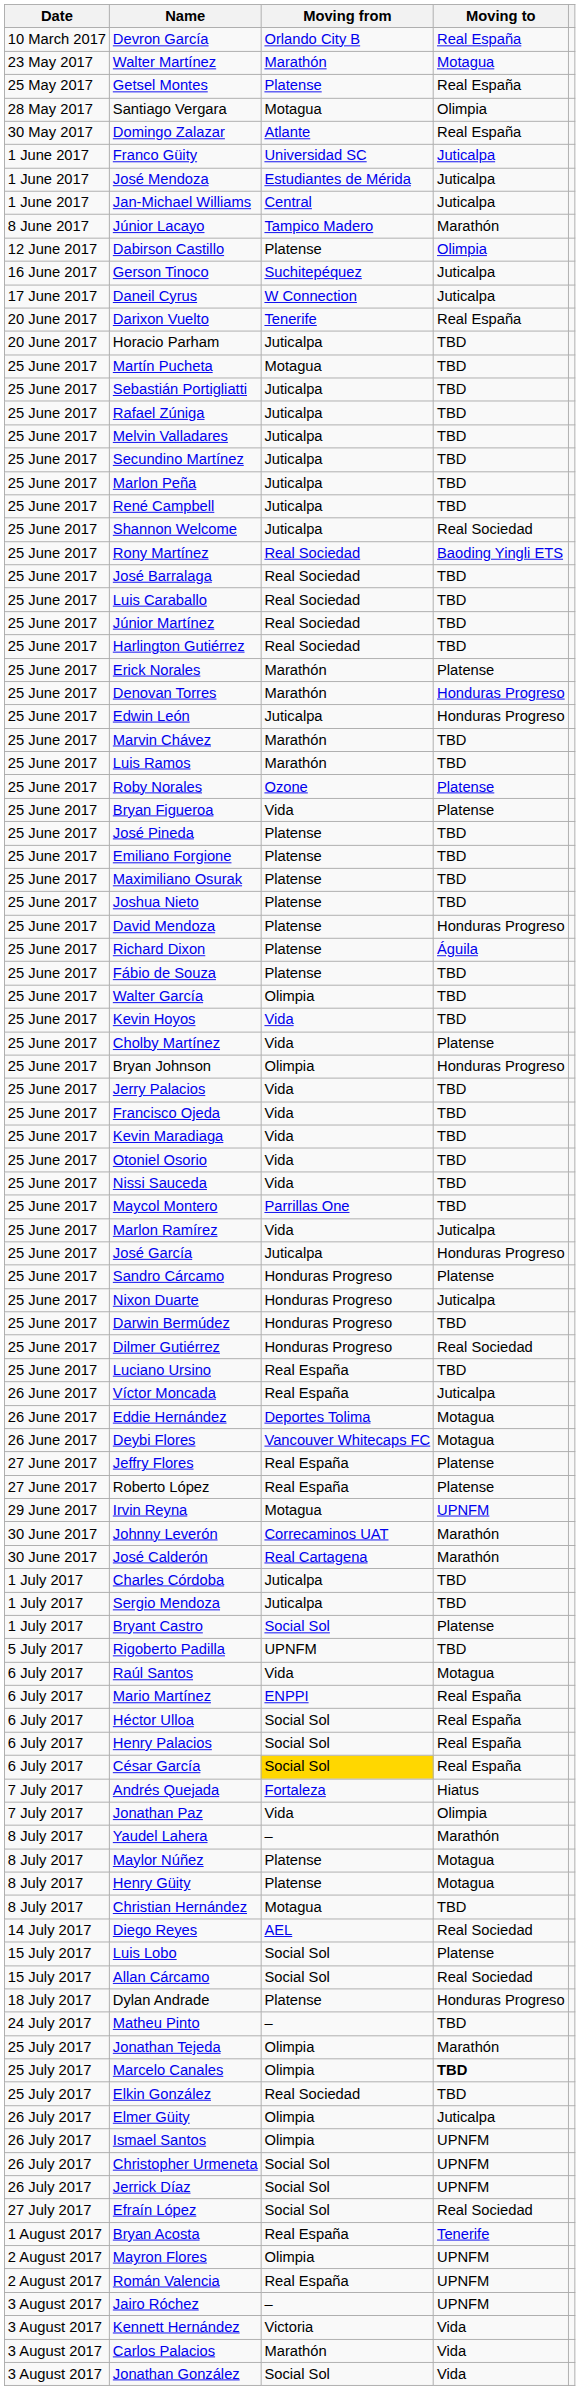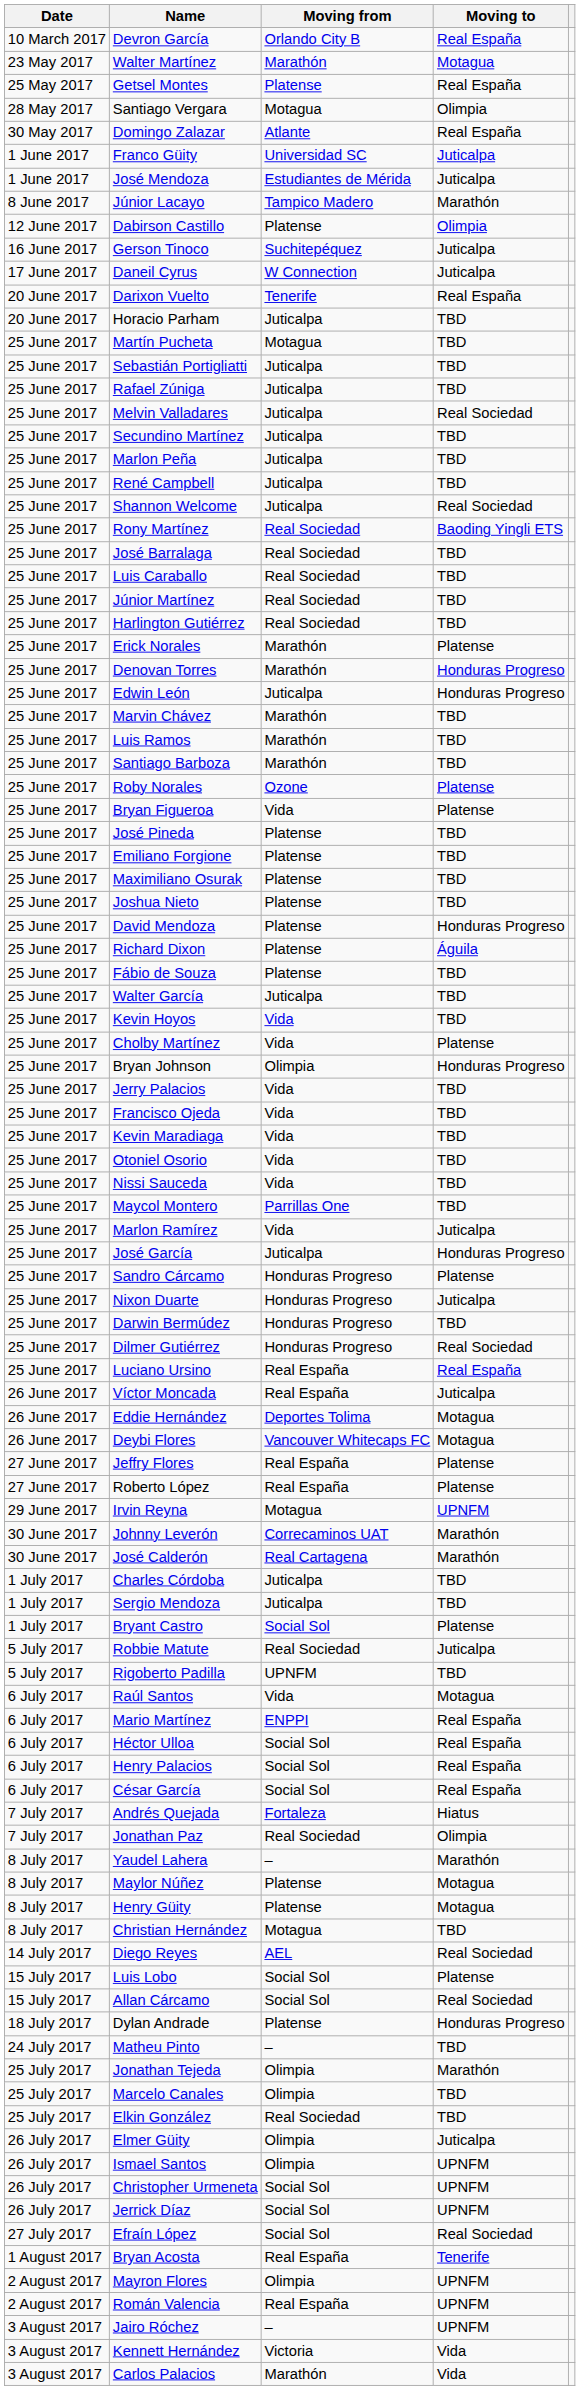- row: 1 June 2017 | Jan-Michael Williams | Central | Juticalpa
Melvin Valladares | Moving to: TBD -> Real Sociedad
+ row: 25 June 2017 | Santiago Barboza | Marathón | TBD
Walter García | Moving from: Olimpia -> Juticalpa
Luciano Ursino | Moving to: TBD -> Real España
+ row: 5 July 2017 | Robbie Matute | Real Sociedad | Juticalpa
César García | Moving from: gold background -> no background
Jonathan Paz | Moving from: Vida -> Real Sociedad
Marcelo Canales | Moving to: bold -> normal
- row: 3 August 2017 | Jonathan González | Social Sol | Vida
